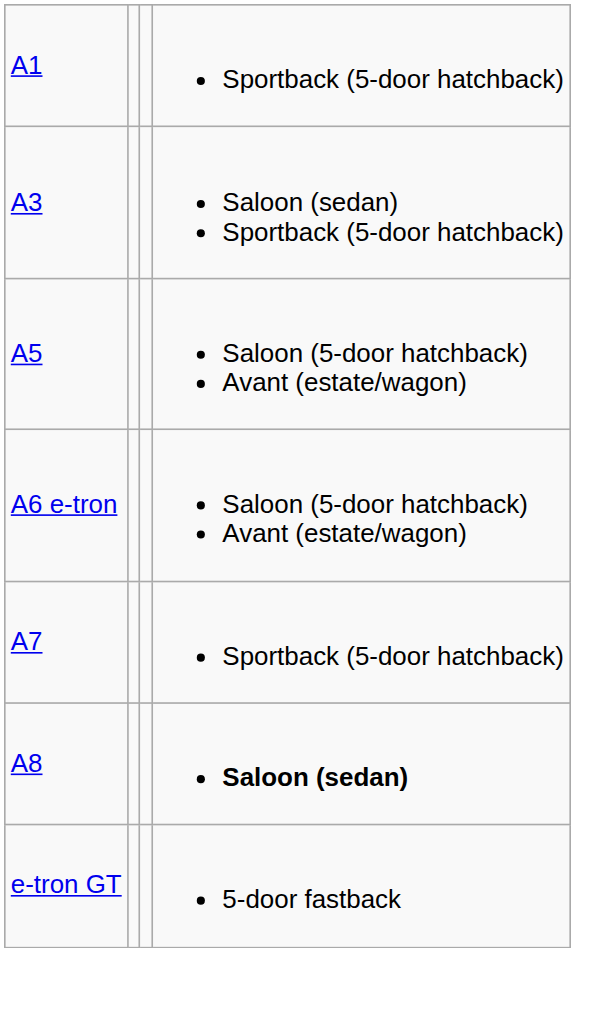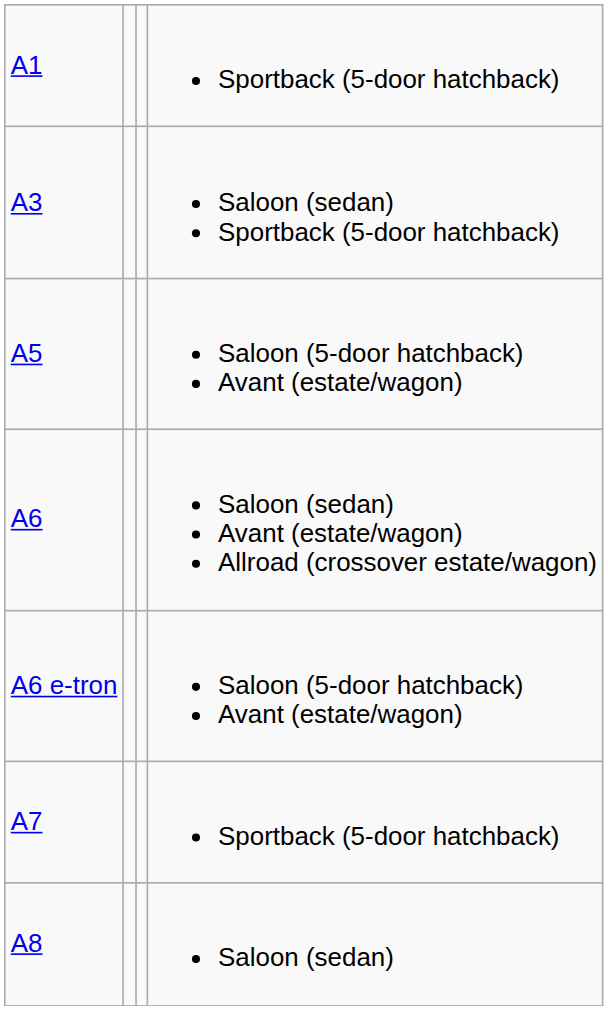+ row: A6 | Saloon (sedan) Avant (estate/wagon) Allroad (crossover estate/wagon)
A8 | column 4: bold -> normal
- row: e-tron GT | 5-door fastback
